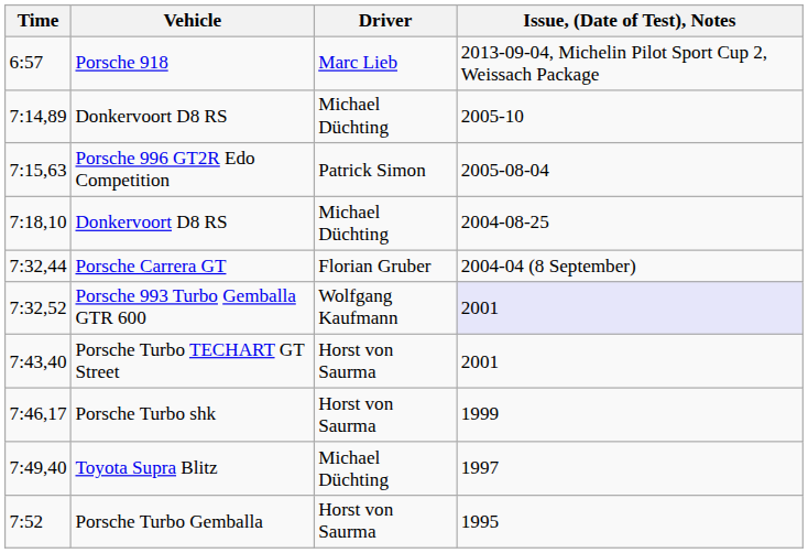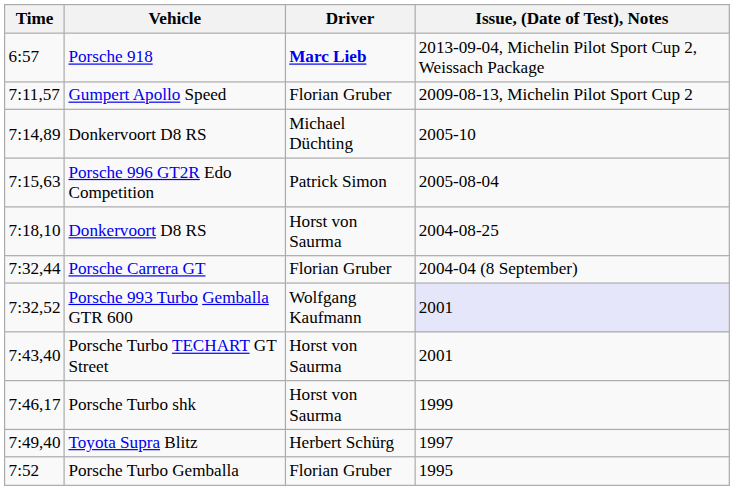Porsche 918 | Driver: normal -> bold
+ row: 7:11,57 | Gumpert Apollo Speed | Florian Gruber | 2009-08-13, Michelin Pilot Sport Cup 2
7:18,10 / Donkervoort D8 RS | Driver: Michael Düchting -> Horst von Saurma
Toyota Supra Blitz | Driver: Michael Düchting -> Herbert Schürg
Porsche Turbo Gemballa | Driver: Horst von Saurma -> Florian Gruber
